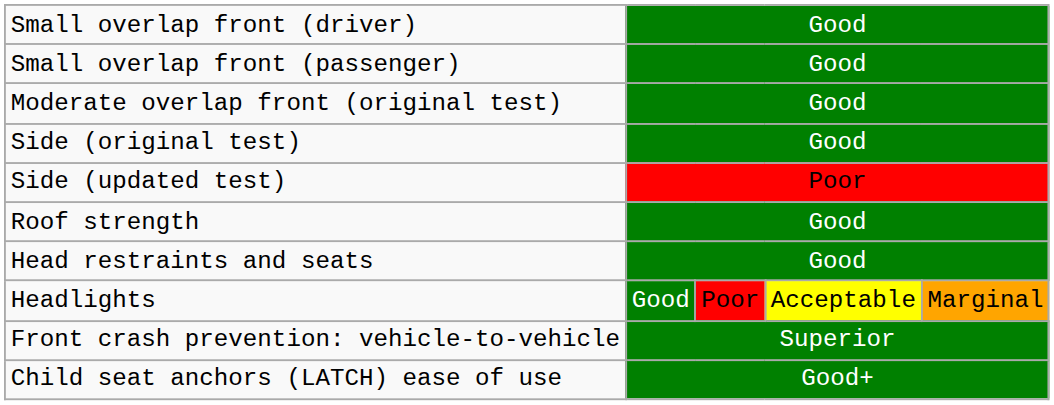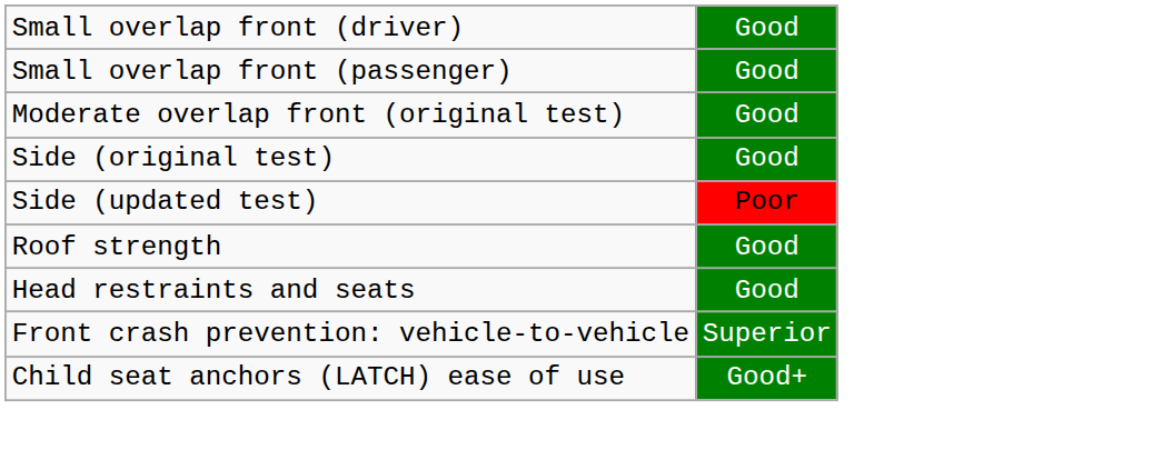- row: Headlights | Good | Poor | Acceptable | Marginal
